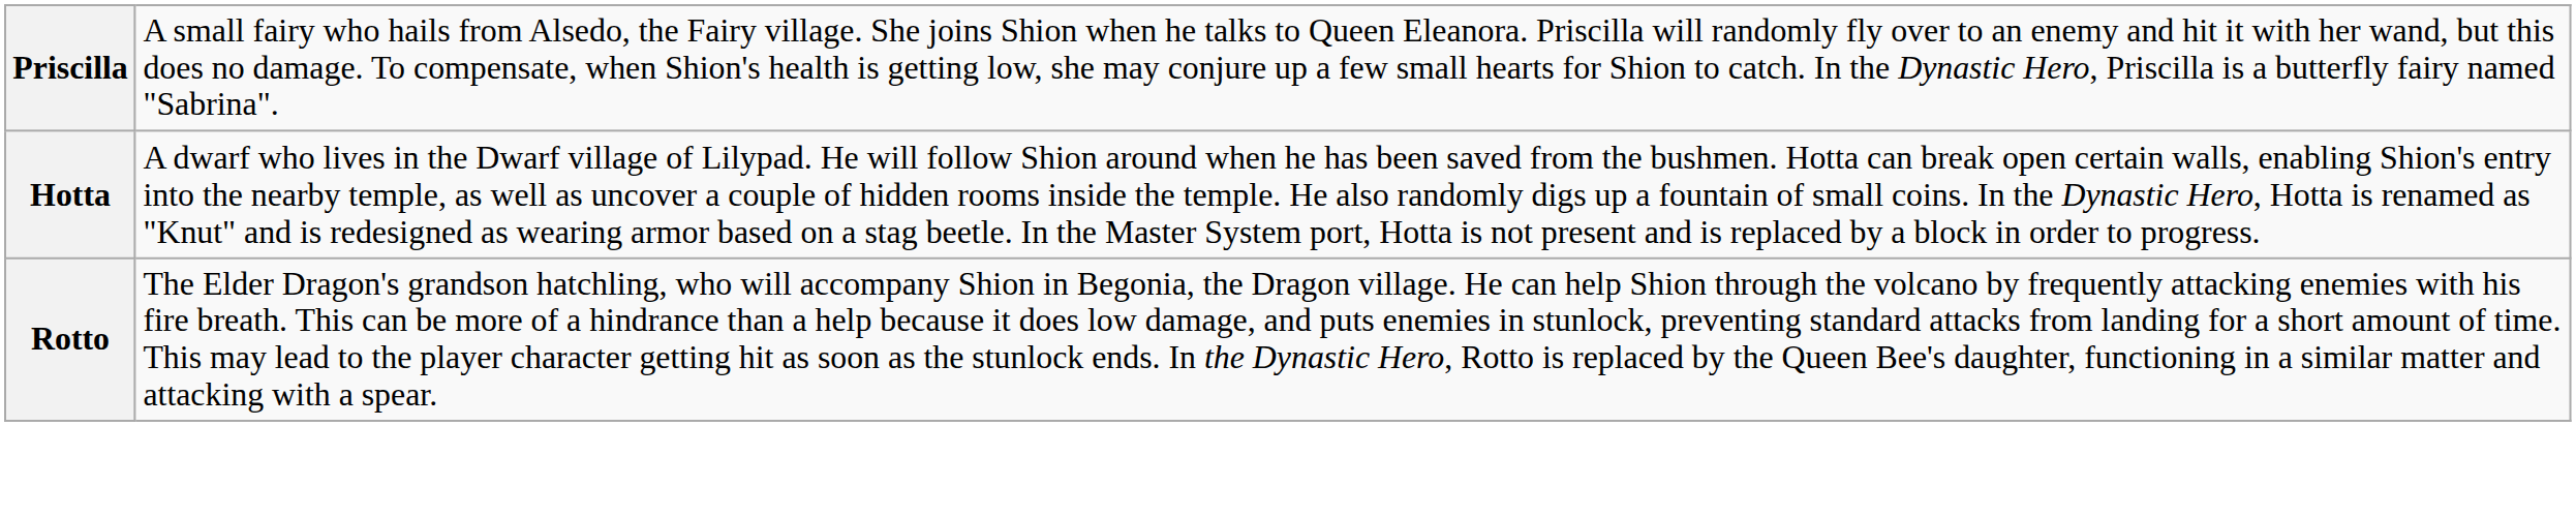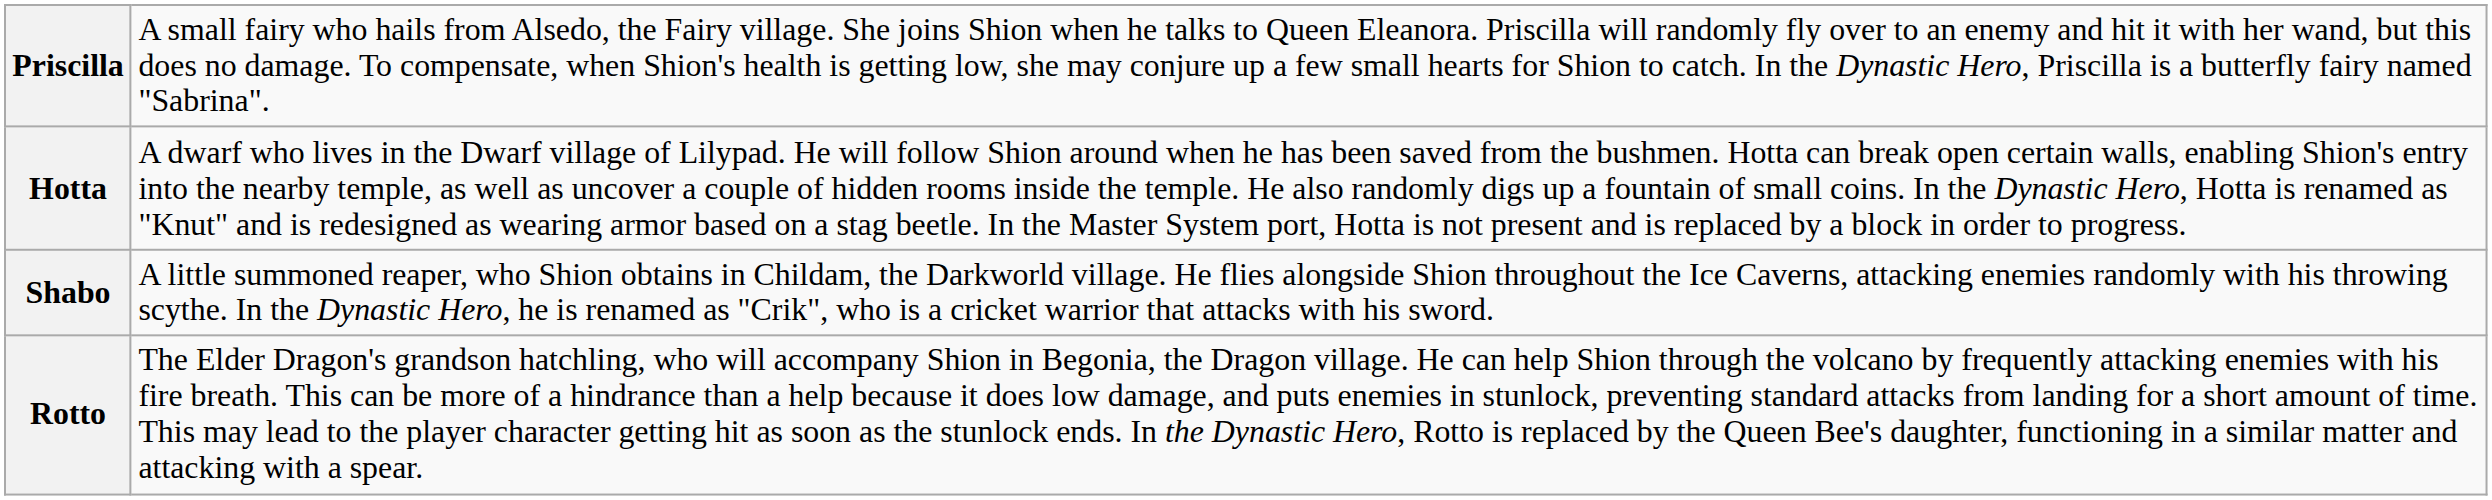+ row: Shabo | A little summoned reaper, who Shion obtains in Childam, the Darkworld village. He flies alongside Shion throughout the Ice Caverns, attacking enemies randomly with his throwing scythe. In the Dynastic Hero, he is renamed as "Crik", who is a cricket warrior that attacks with his sword.
